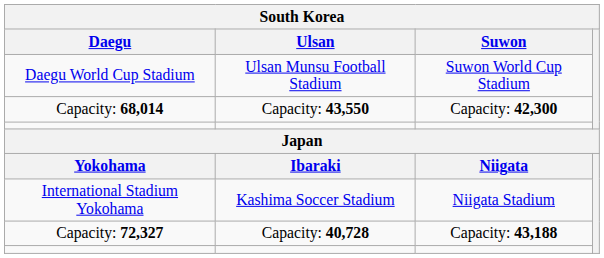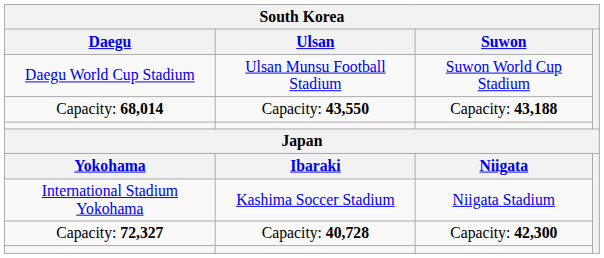Capacity: 68,014 | Suwon: Capacity: 42,300 -> Capacity: 43,188
Capacity: 72,327 | Suwon: Capacity: 43,188 -> Capacity: 42,300
